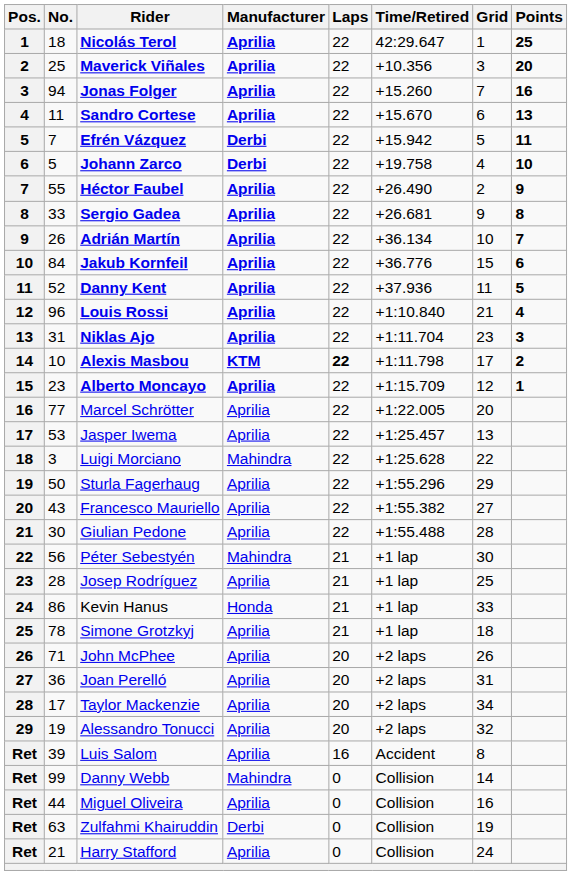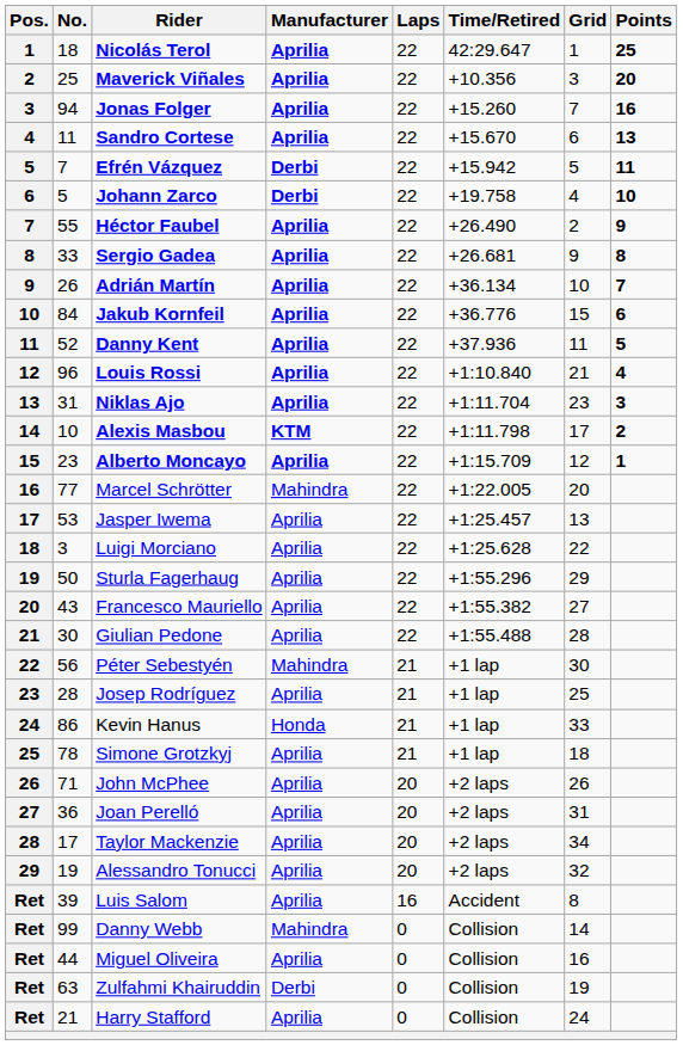Alexis Masbou | Laps: bold -> normal
Marcel Schrötter | Manufacturer: Aprilia -> Mahindra
Luigi Morciano | Manufacturer: Mahindra -> Aprilia
